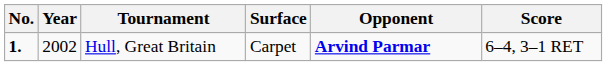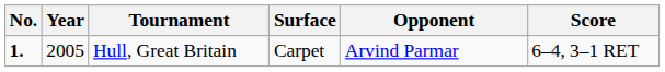Hull, Great Britain | Year: 2002 -> 2005
Hull, Great Britain | Opponent: bold -> normal
